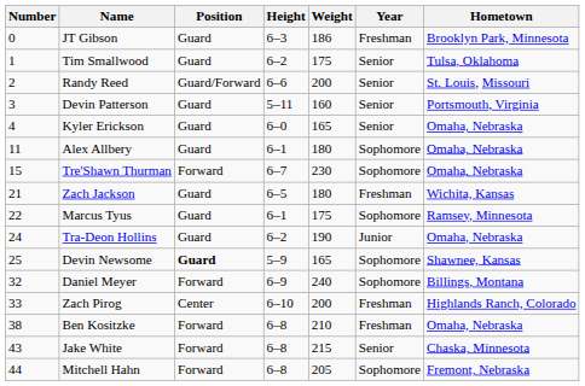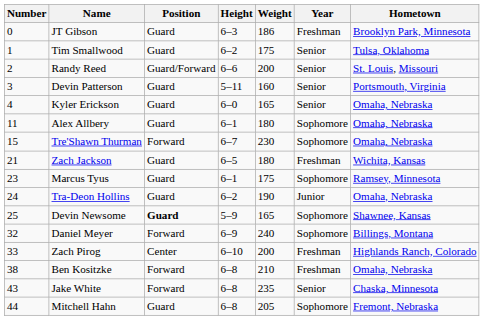Marcus Tyus | Number: 22 -> 23
Jake White | Weight: 215 -> 235
Mitchell Hahn | Position: Forward -> Guard
